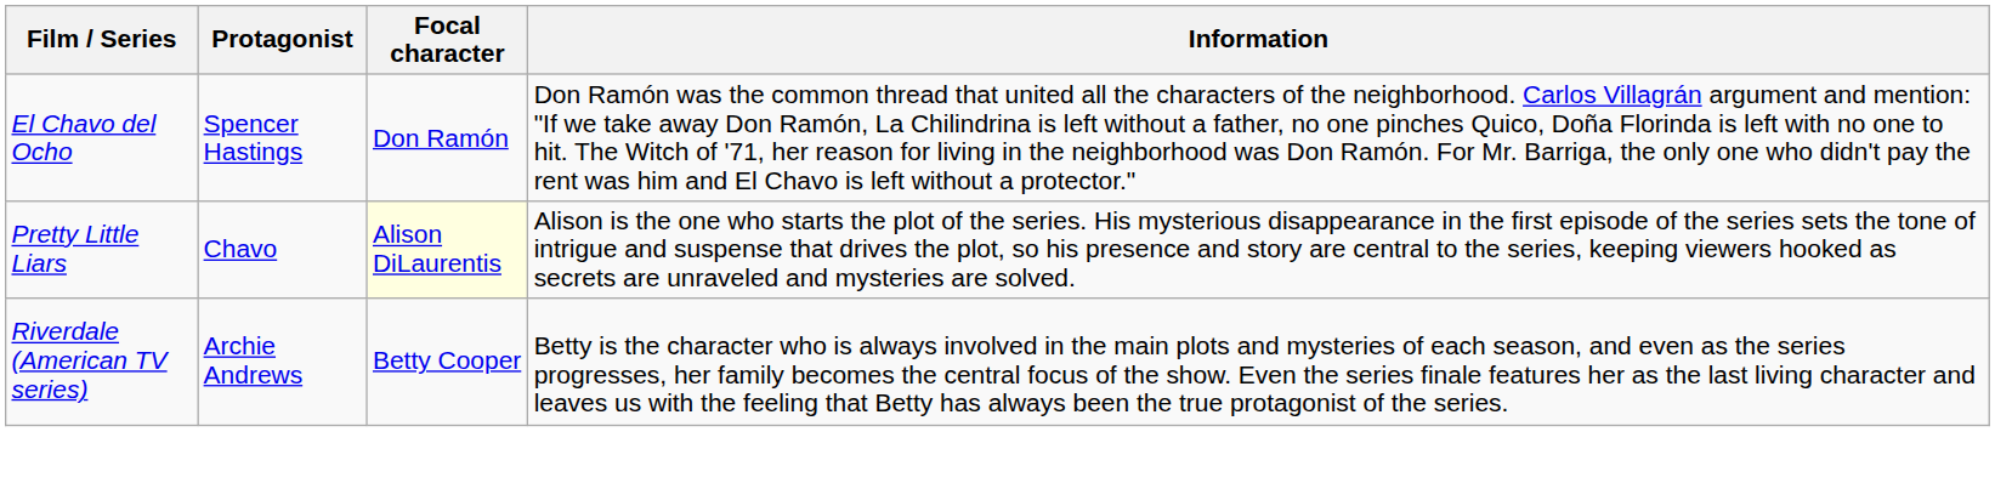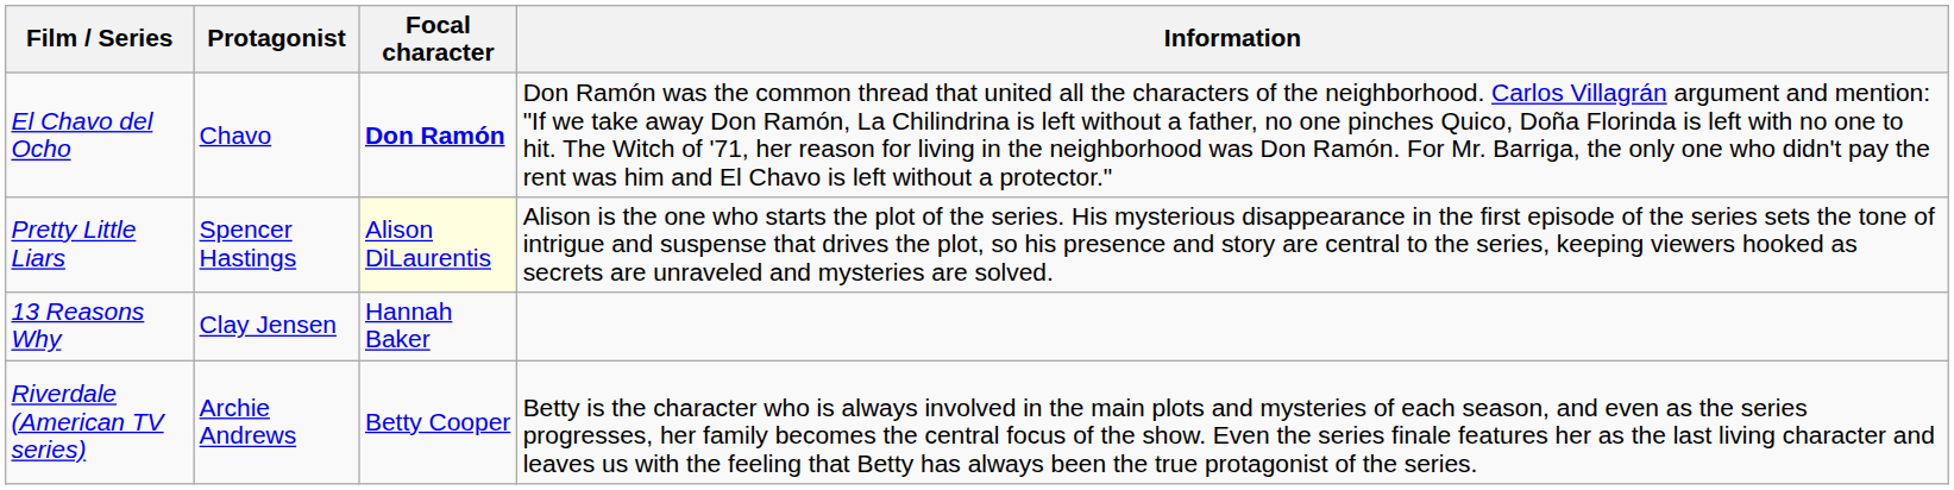El Chavo del Ocho | Protagonist: Spencer Hastings -> Chavo
El Chavo del Ocho | Focal character: normal -> bold
Pretty Little Liars | Protagonist: Chavo -> Spencer Hastings
+ row: 13 Reasons Why | Clay Jensen | Hannah Baker
